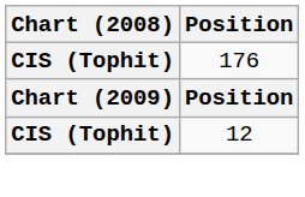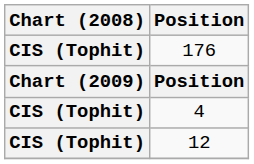+ row: CIS (Tophit) | 4
